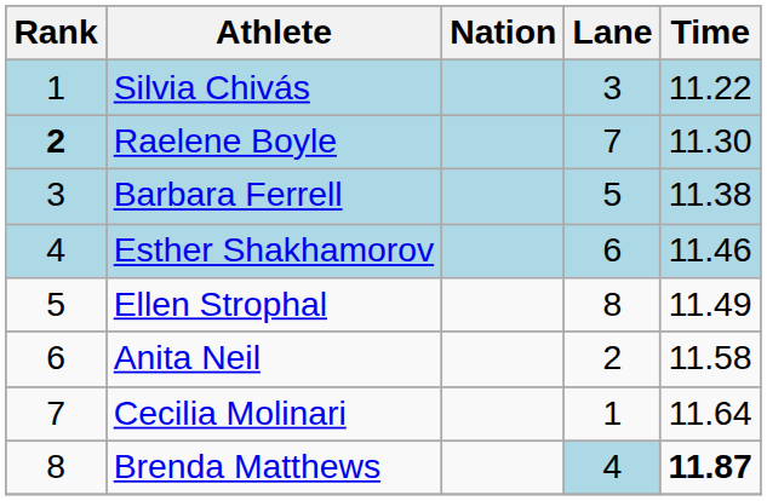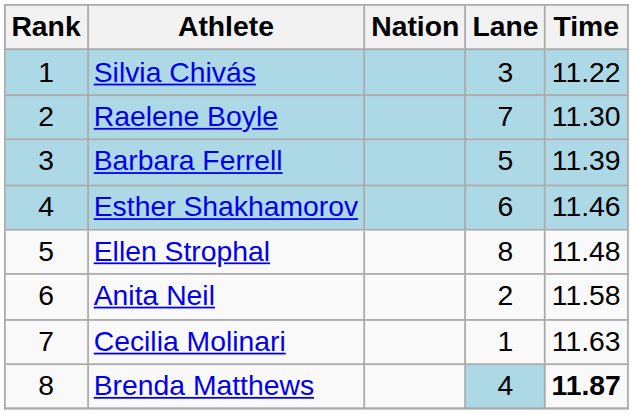Raelene Boyle | Rank: bold -> normal
Barbara Ferrell | Time: 11.38 -> 11.39
Ellen Strophal | Time: 11.49 -> 11.48
Cecilia Molinari | Time: 11.64 -> 11.63
